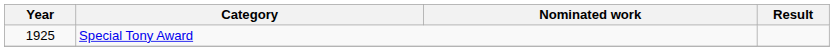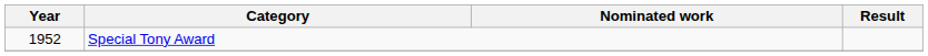Special Tony Award | Year: 1925 -> 1952
